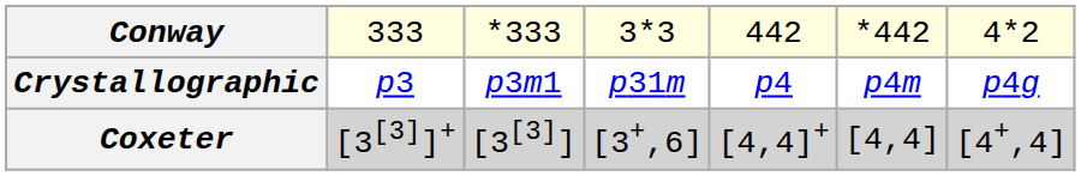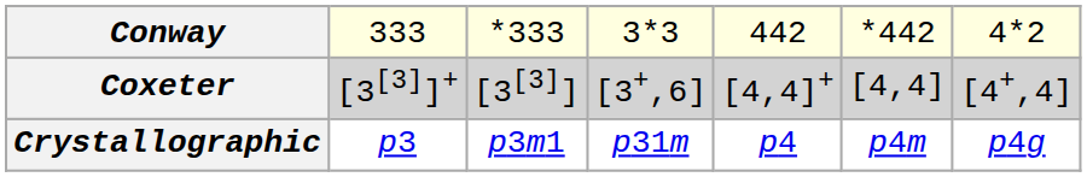rows swapped: Coxeter <-> Crystallographic
